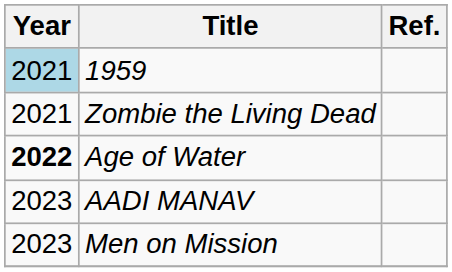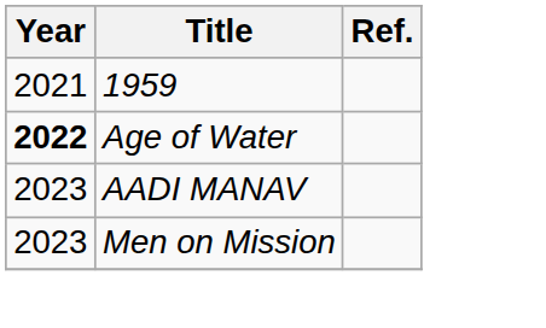1959 | Year: lightblue background -> no background
- row: 2021 | Zombie the Living Dead
